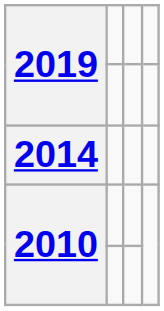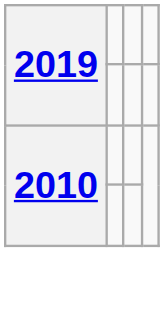- row: 2014
